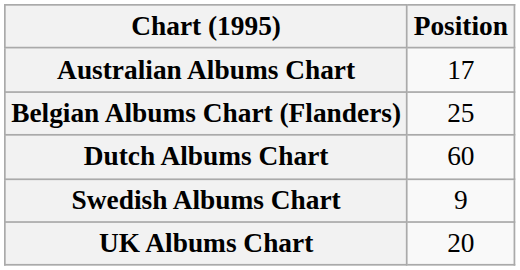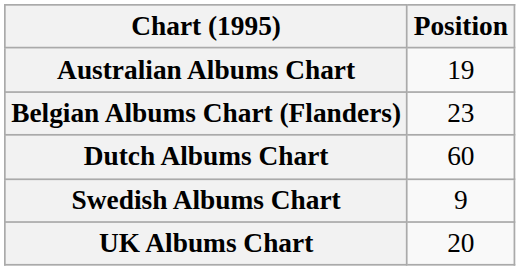Australian Albums Chart | Position: 17 -> 19
Belgian Albums Chart (Flanders) | Position: 25 -> 23
